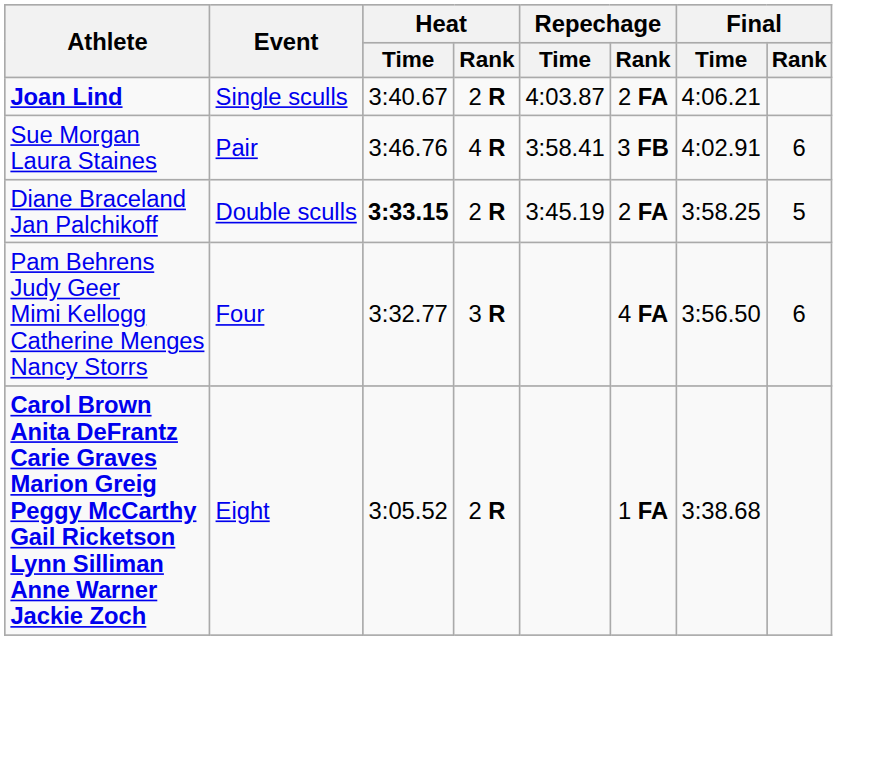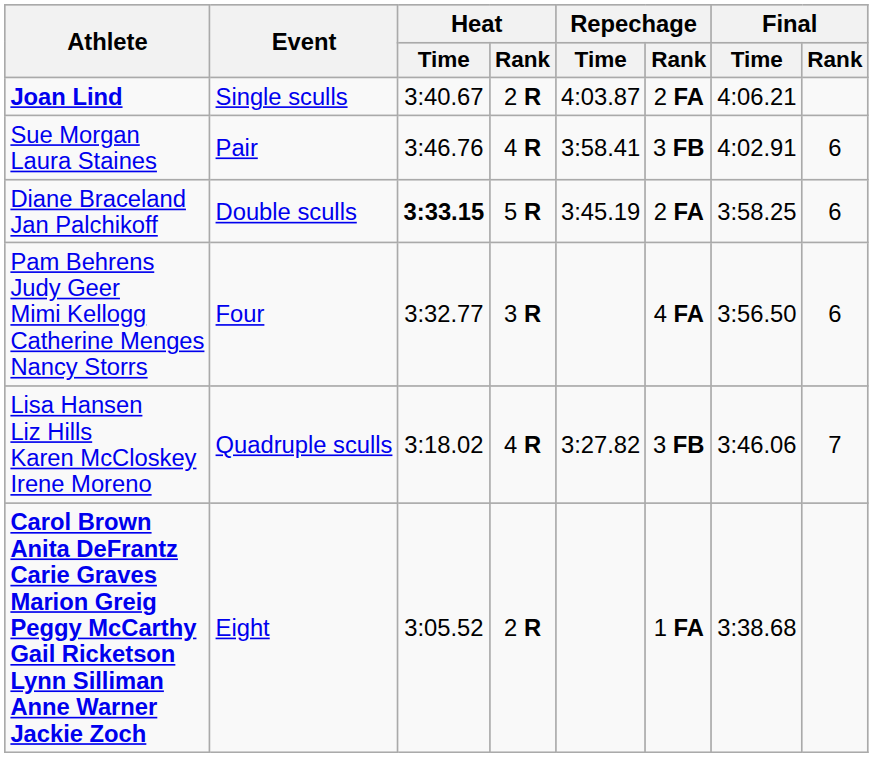Diane Braceland Jan Palchikoff | Heat / Rank: 2 R -> 5 R
Diane Braceland Jan Palchikoff | Final / Rank: 5 -> 6
+ row: Lisa Hansen Liz Hills Karen McCloskey Irene Moreno | Quadruple sculls | 3:18.02 | 4 R | 3:27.82 | 3 FB | 3:46.06 | 7
